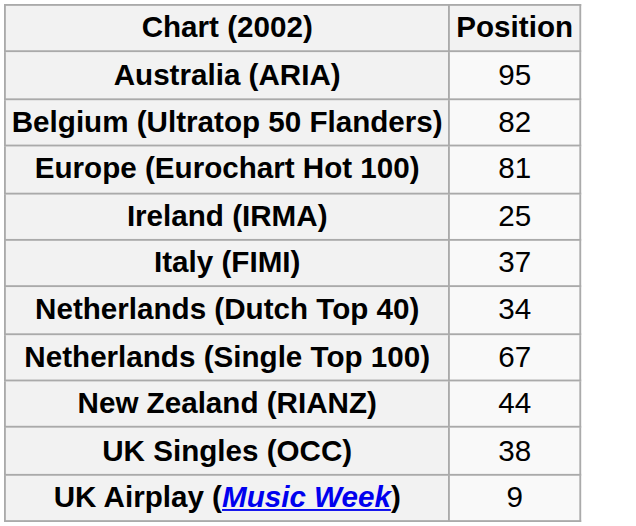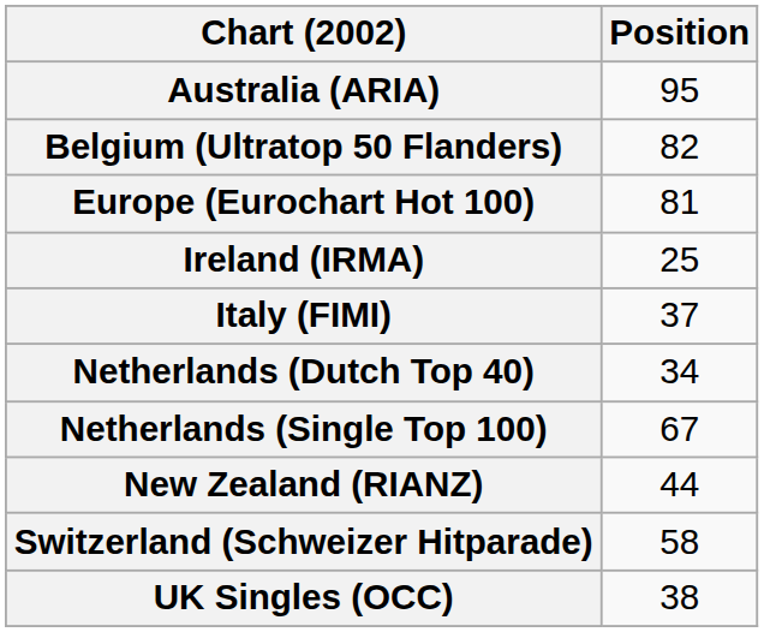+ row: Switzerland (Schweizer Hitparade) | 58
- row: UK Airplay (Music Week) | 9
